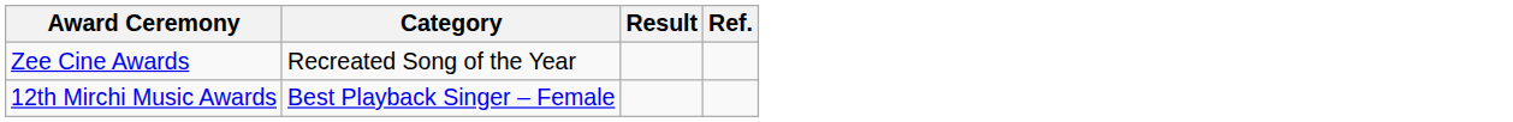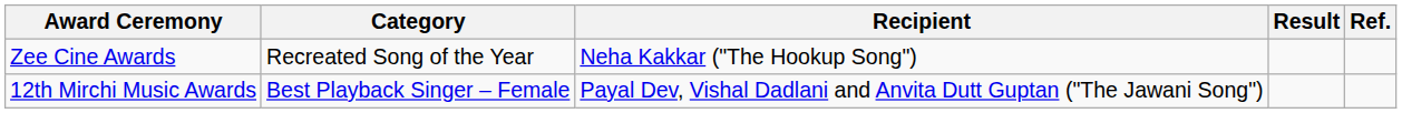+ column: Recipient | Neha Kakkar ("The Hookup Song") | Payal Dev, Vishal Dadlani and Anvita Dutt Guptan ("The Jawani Song")
